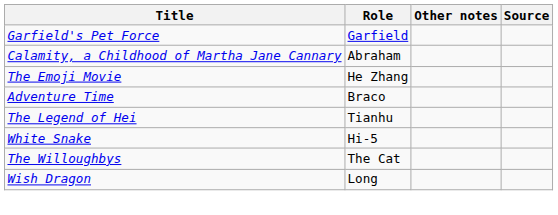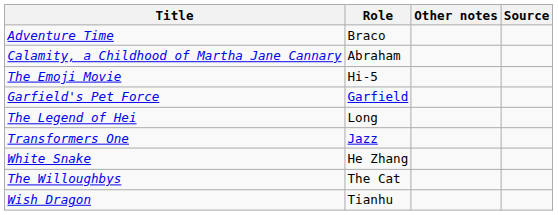rows swapped: Adventure Time <-> Garfield's Pet Force
The Emoji Movie | Role: He Zhang -> Hi-5
The Legend of Hei | Role: Tianhu -> Long
+ row: Transformers One | Jazz
White Snake | Role: Hi-5 -> He Zhang
Wish Dragon | Role: Long -> Tianhu
